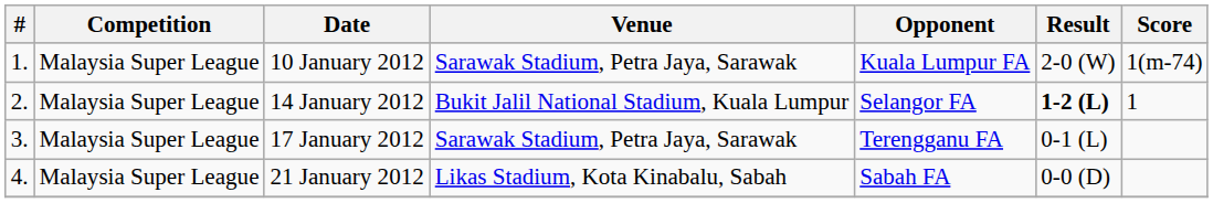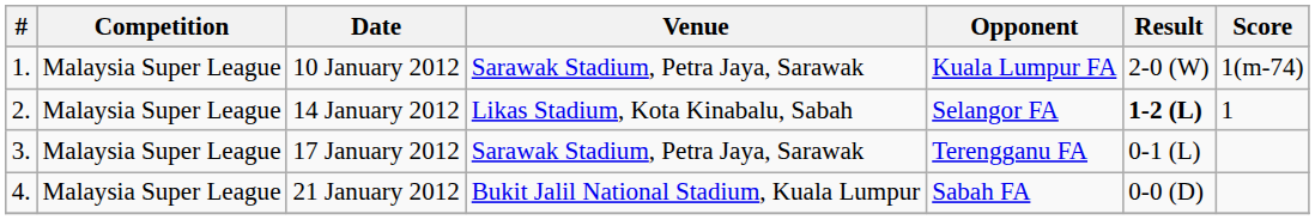14 January 2012 | Venue: Bukit Jalil National Stadium, Kuala Lumpur -> Likas Stadium, Kota Kinabalu, Sabah
21 January 2012 | Venue: Likas Stadium, Kota Kinabalu, Sabah -> Bukit Jalil National Stadium, Kuala Lumpur
